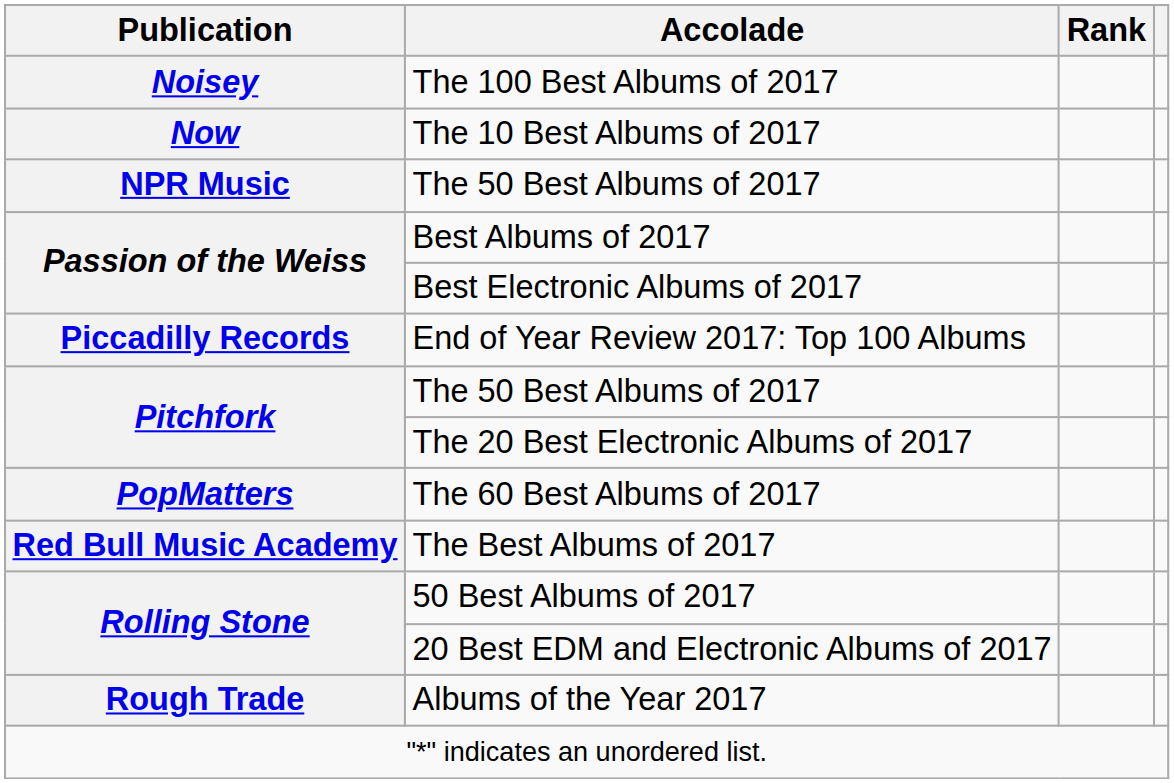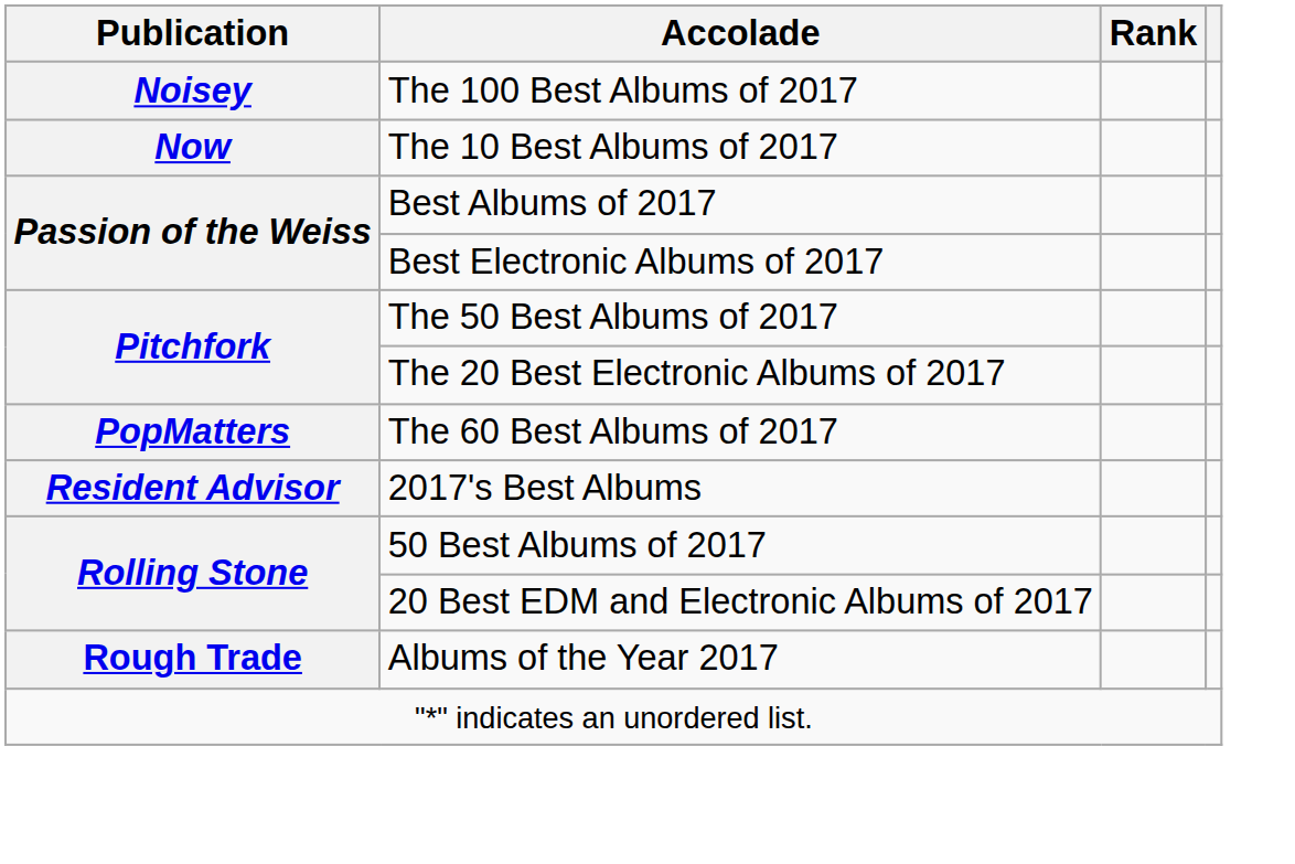- row: NPR Music | The 50 Best Albums of 2017
- row: Piccadilly Records | End of Year Review 2017: Top 100 Albums
- row: Red Bull Music Academy | The Best Albums of 2017
+ row: Resident Advisor | 2017's Best Albums
